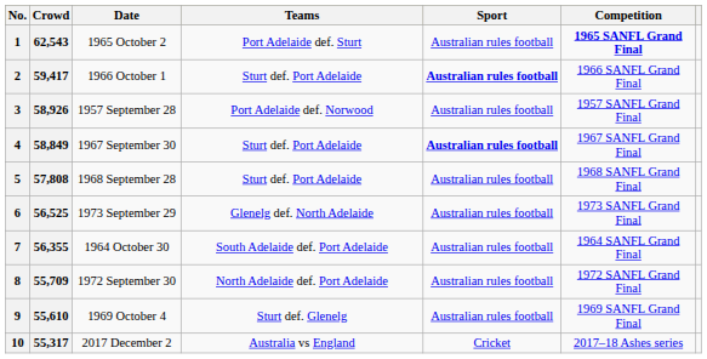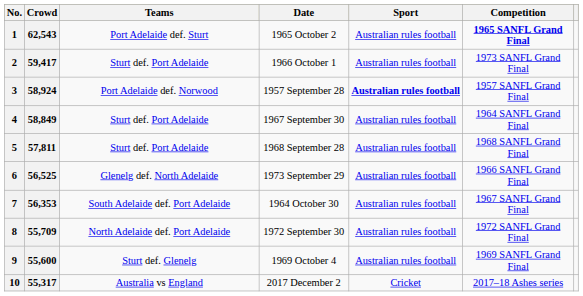columns swapped: Date <-> Teams
2 | Sport: bold -> normal
2 | Competition: 1966 SANFL Grand Final -> 1973 SANFL Grand Final
3 | Crowd: 58,926 -> 58,924
3 | Sport: normal -> bold
4 | Sport: bold -> normal
4 | Competition: 1967 SANFL Grand Final -> 1964 SANFL Grand Final
5 | Crowd: 57,808 -> 57,811
6 | Competition: 1973 SANFL Grand Final -> 1966 SANFL Grand Final
7 | Crowd: 56,355 -> 56,353
7 | Competition: 1964 SANFL Grand Final -> 1967 SANFL Grand Final
9 | Crowd: 55,610 -> 55,600
